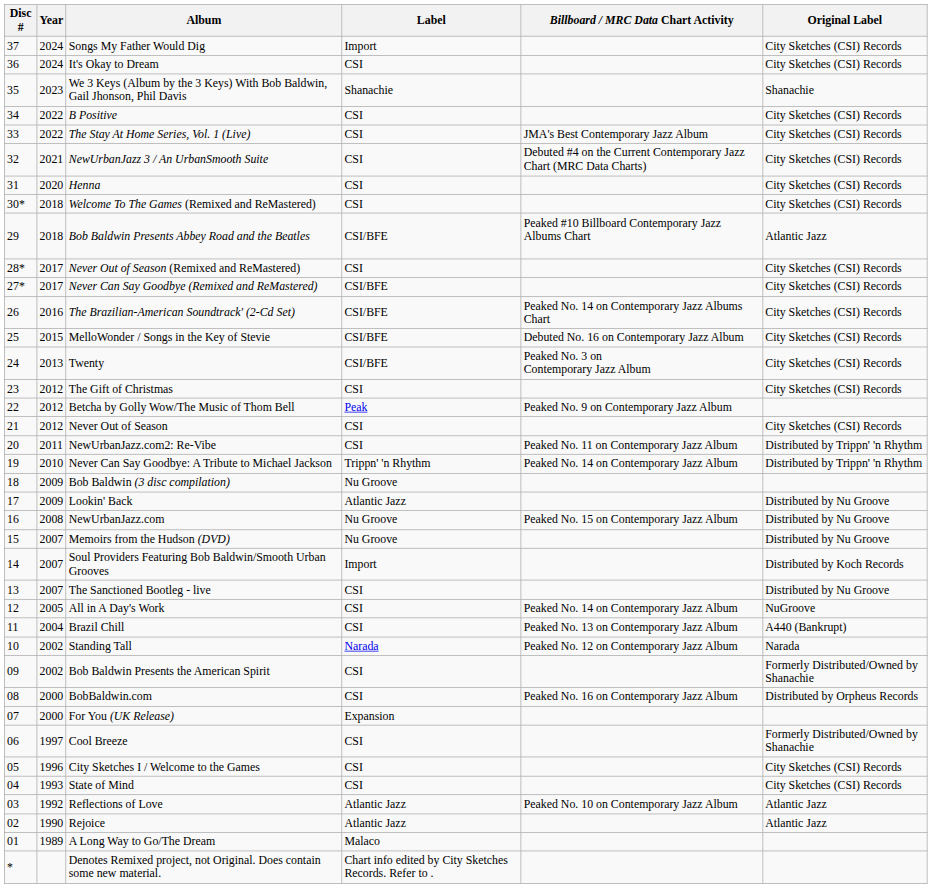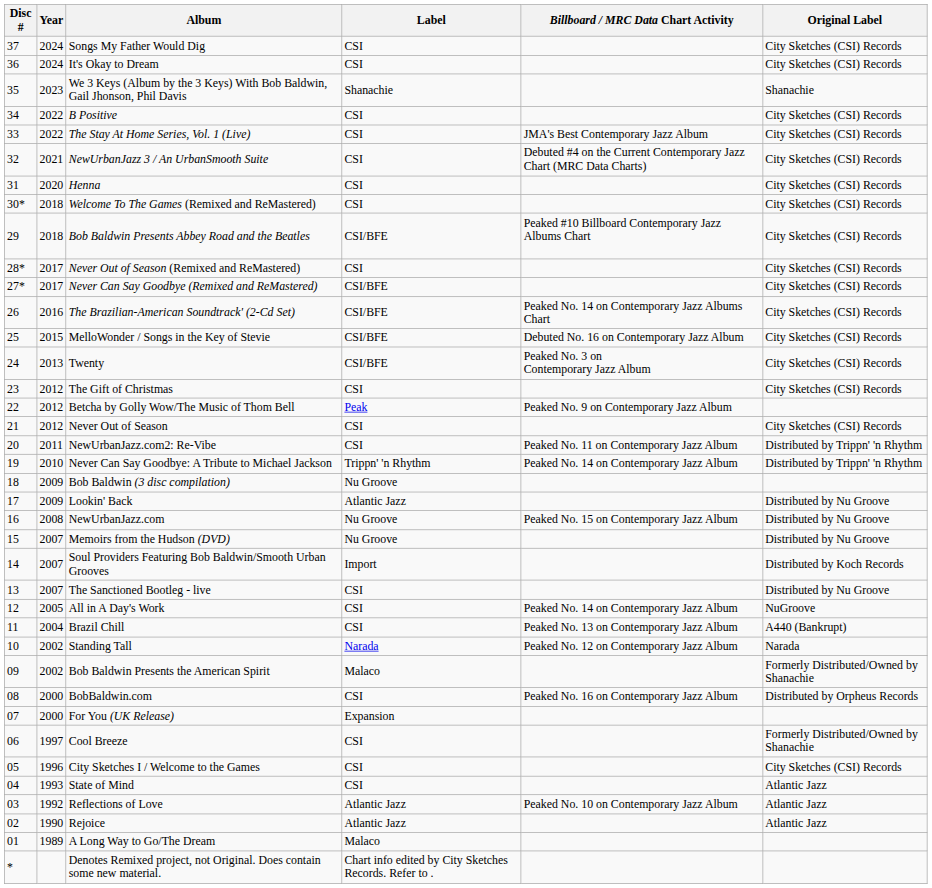Songs My Father Would Dig | Label: Import -> CSI
Bob Baldwin Presents Abbey Road and the Beatles | Original Label: Atlantic Jazz -> City Sketches (CSI) Records
Bob Baldwin Presents the American Spirit | Label: CSI -> Malaco
State of Mind | Original Label: City Sketches (CSI) Records -> Atlantic Jazz
